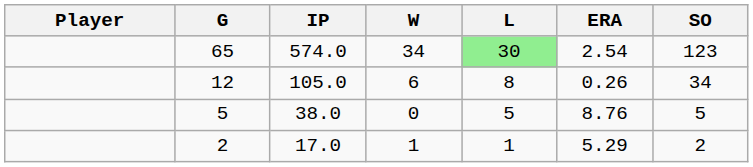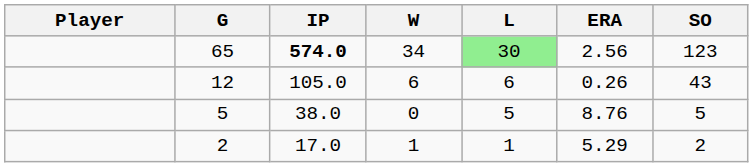65 | IP: normal -> bold
65 | ERA: 2.54 -> 2.56
12 | L: 8 -> 6
12 | SO: 34 -> 43
